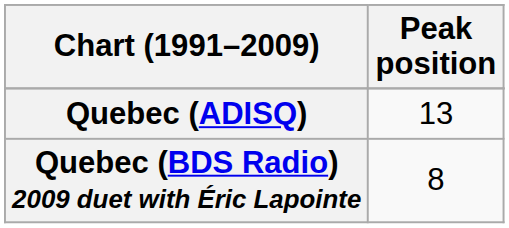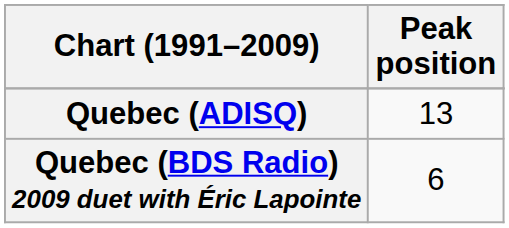Quebec (BDS Radio) 2009 duet with Éric Lapointe | Peak position: 8 -> 6
